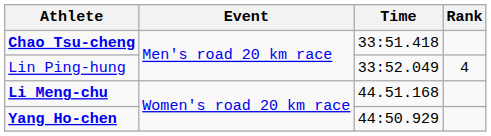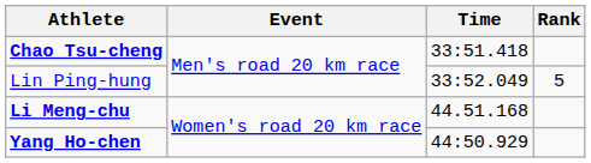Lin Ping-hung | Rank: 4 -> 5
